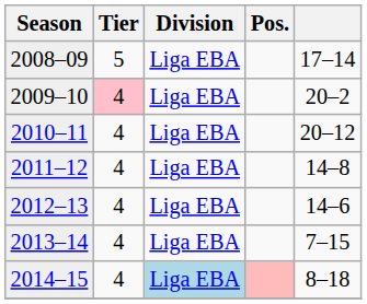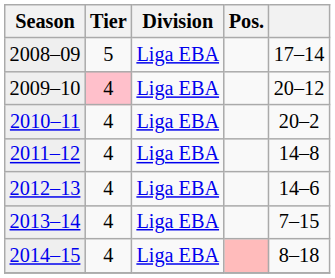2009–10 | column 5: 20–2 -> 20–12
2010–11 | column 5: 20–12 -> 20–2
2014–15 | Division: lightblue background -> no background
